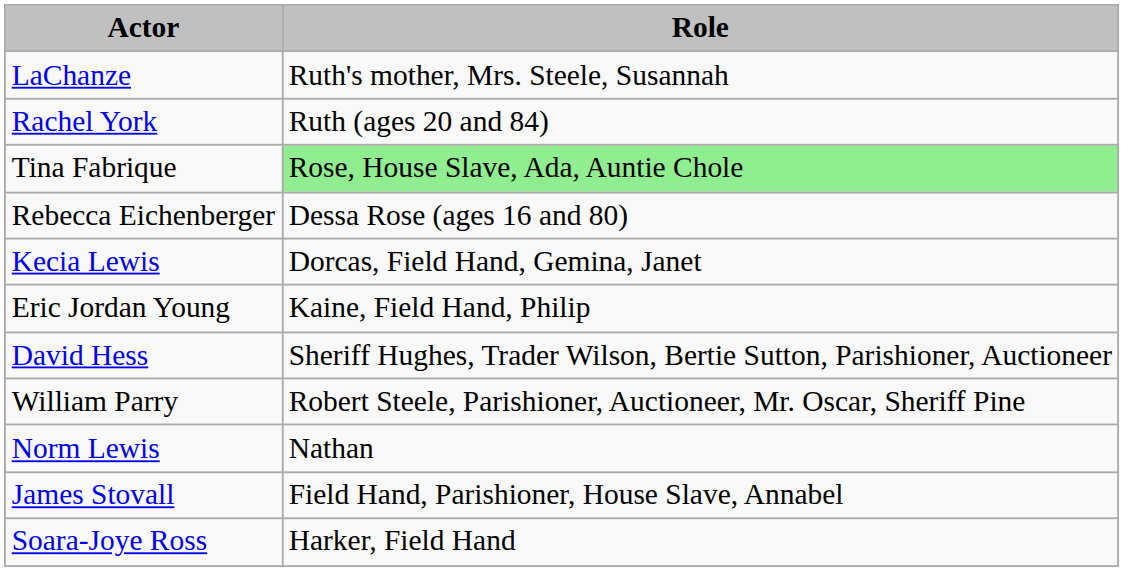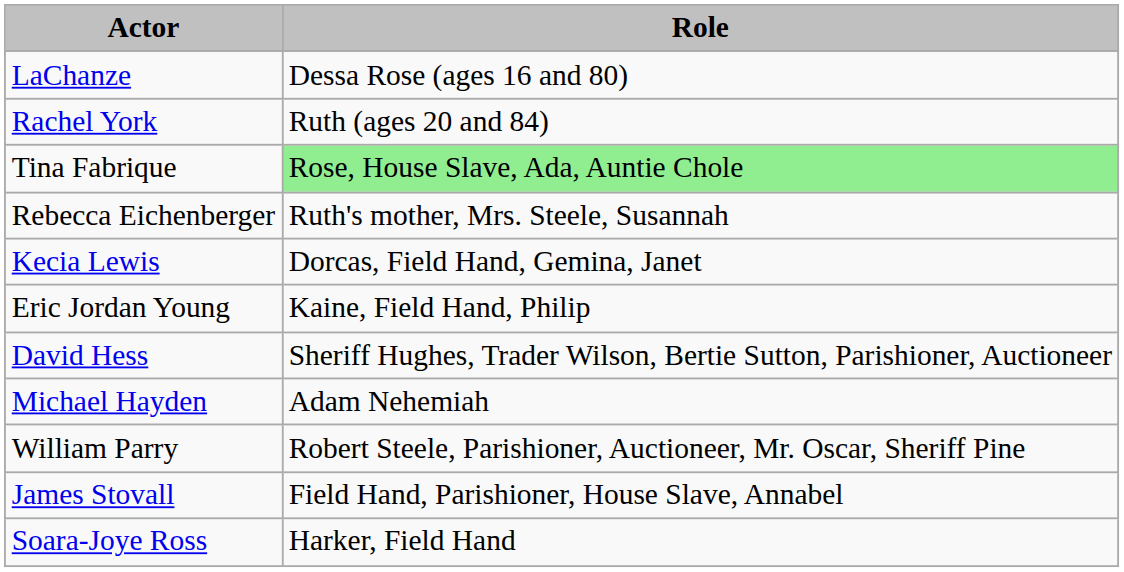LaChanze | Role: Ruth's mother, Mrs. Steele, Susannah -> Dessa Rose (ages 16 and 80)
Rebecca Eichenberger | Role: Dessa Rose (ages 16 and 80) -> Ruth's mother, Mrs. Steele, Susannah
+ row: Michael Hayden | Adam Nehemiah
- row: Norm Lewis | Nathan
